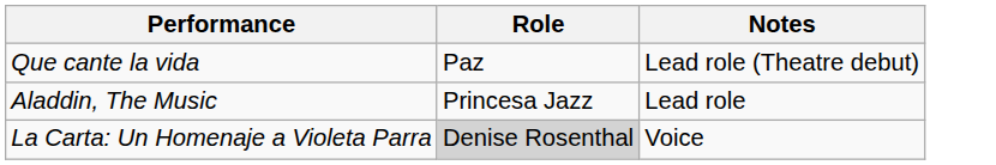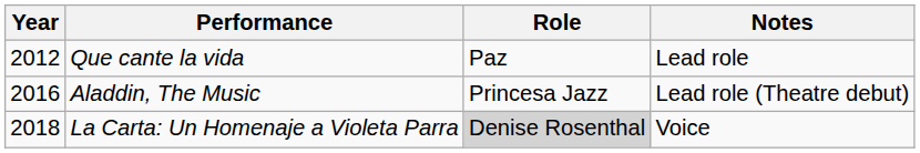+ column: Year | 2012 | 2016 | 2018
Que cante la vida | Notes: Lead role (Theatre debut) -> Lead role
Aladdin, The Music | Notes: Lead role -> Lead role (Theatre debut)
